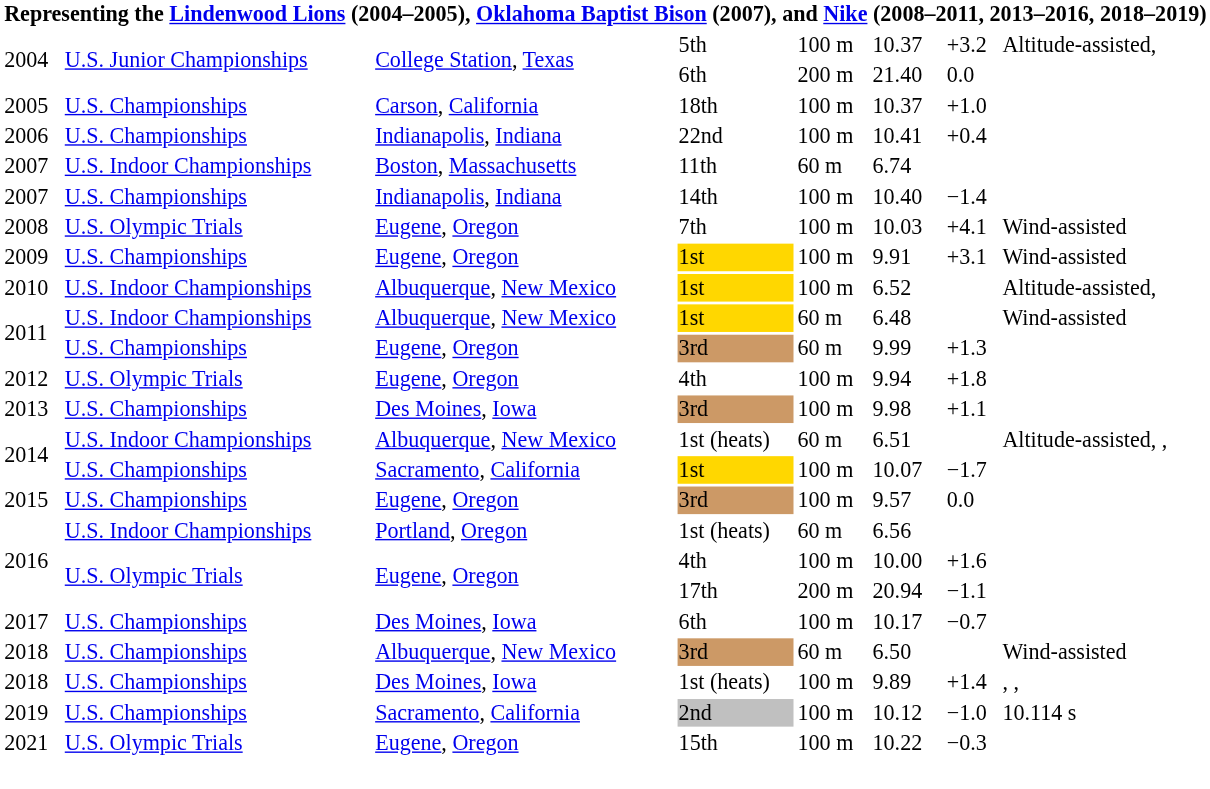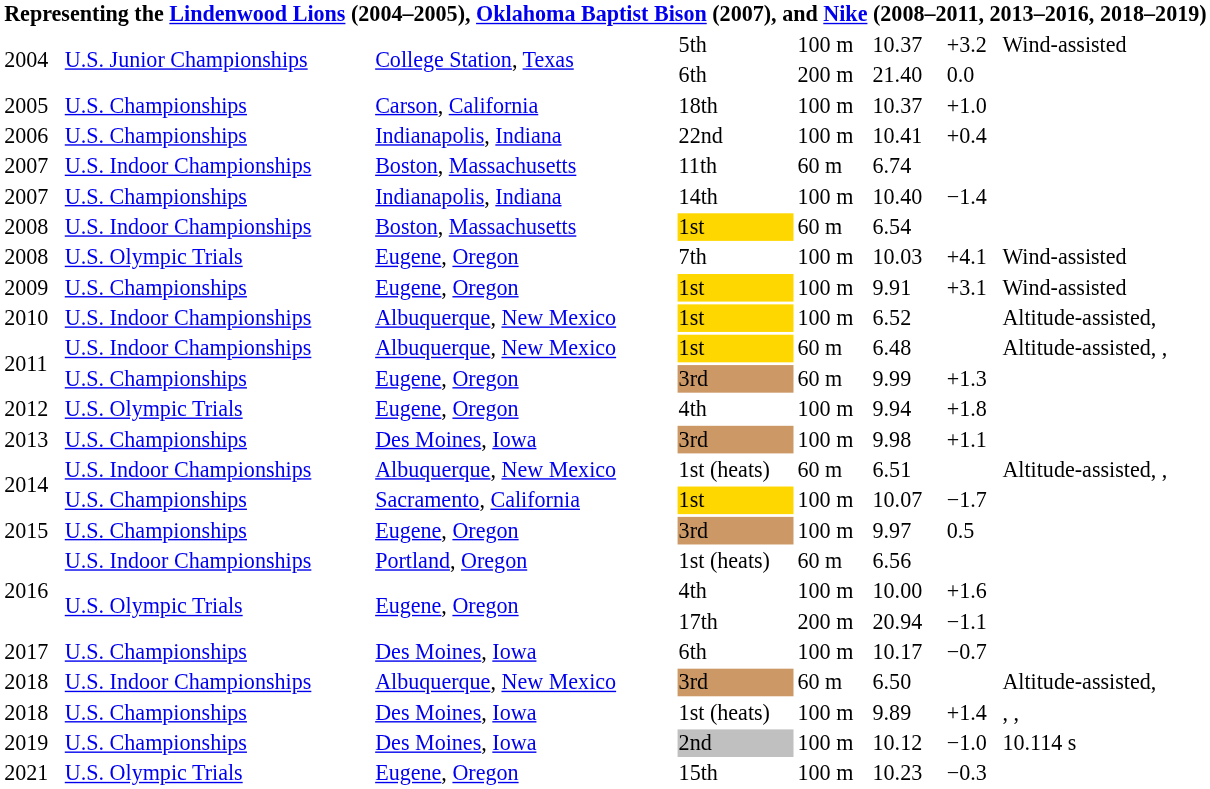2004 / 5th | column 8: Altitude-assisted, -> Wind-assisted
+ row: 2008 | U.S. Indoor Championships | Boston, Massachusetts | 1st | 60 m | 6.54
2011 / 1st | column 8: Wind-assisted -> Altitude-assisted, ,
2015 | column 6: 9.57 -> 9.97
2015 | column 7: 0.0 -> 0.5
2018 / 3rd | column 2: U.S. Championships -> U.S. Indoor Championships
2018 / 3rd | column 8: Wind-assisted -> Altitude-assisted,
2019 | column 3: Sacramento, California -> Des Moines, Iowa
2021 | column 6: 10.22 -> 10.23
